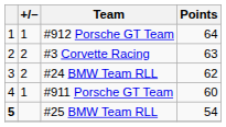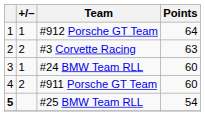#24 BMW Team RLL | +/–: 2 -> 1
#24 BMW Team RLL | Points: 62 -> 60
#911 Porsche GT Team | +/–: 1 -> 2
